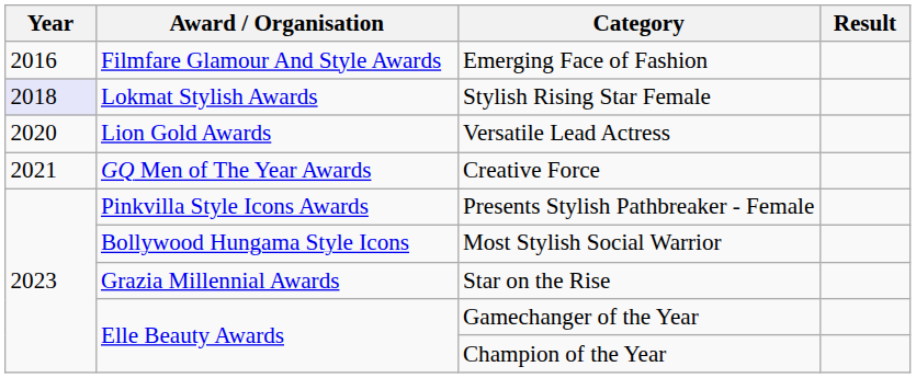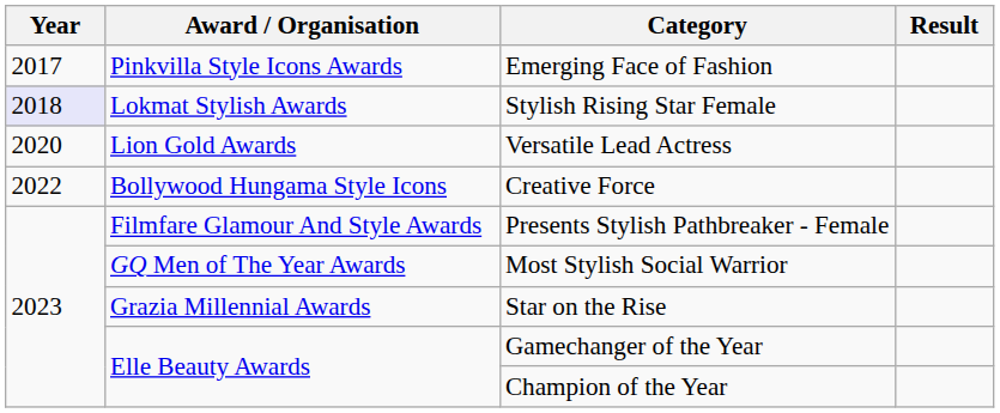Emerging Face of Fashion | Year: 2016 -> 2017
Emerging Face of Fashion | Award / Organisation: Filmfare Glamour And Style Awards -> Pinkvilla Style Icons Awards
Creative Force | Year: 2021 -> 2022
Creative Force | Award / Organisation: GQ Men of The Year Awards -> Bollywood Hungama Style Icons
Presents Stylish Pathbreaker - Female | Award / Organisation: Pinkvilla Style Icons Awards -> Filmfare Glamour And Style Awards
Most Stylish Social Warrior | Award / Organisation: Bollywood Hungama Style Icons -> GQ Men of The Year Awards
